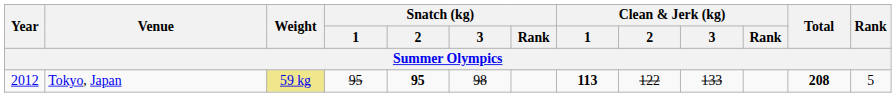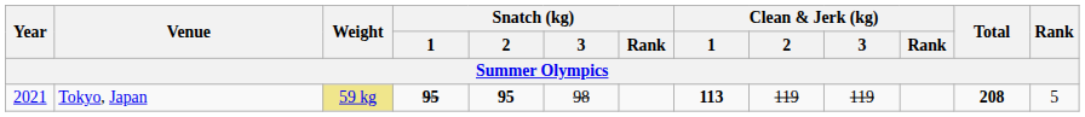Tokyo, Japan | Year: 2012 -> 2021
Tokyo, Japan | Snatch (kg) / 1: normal -> bold
Tokyo, Japan | Clean & Jerk (kg) / 2: 122 -> 119
Tokyo, Japan | Clean & Jerk (kg) / 3: 133 -> 119
